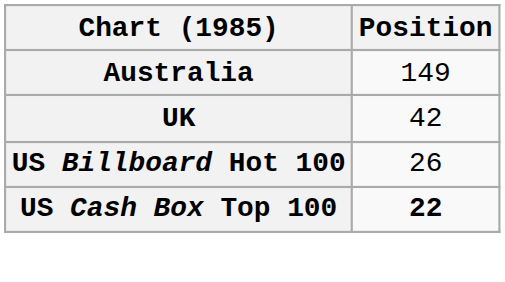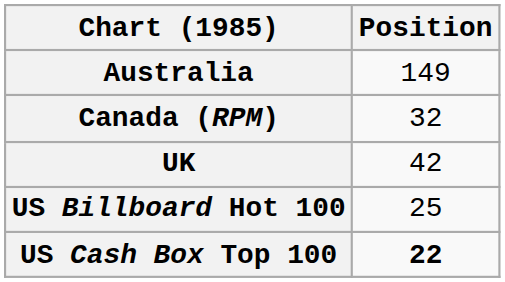+ row: Canada (RPM) | 32
US Billboard Hot 100 | Position: 26 -> 25
